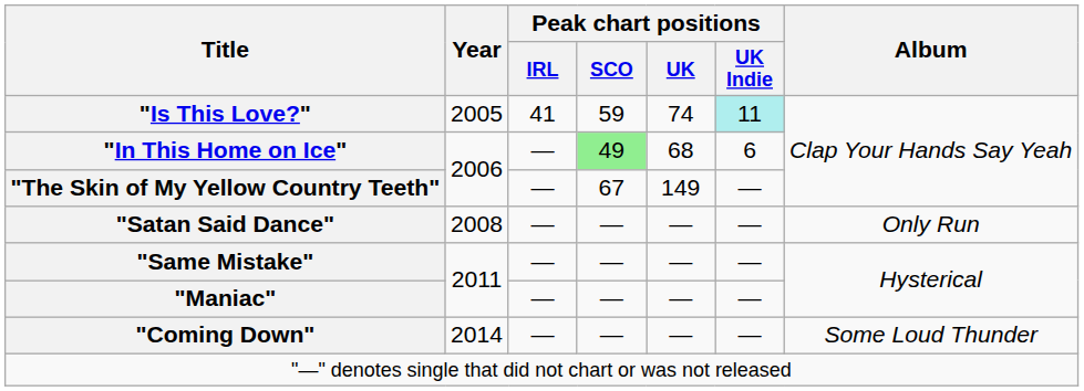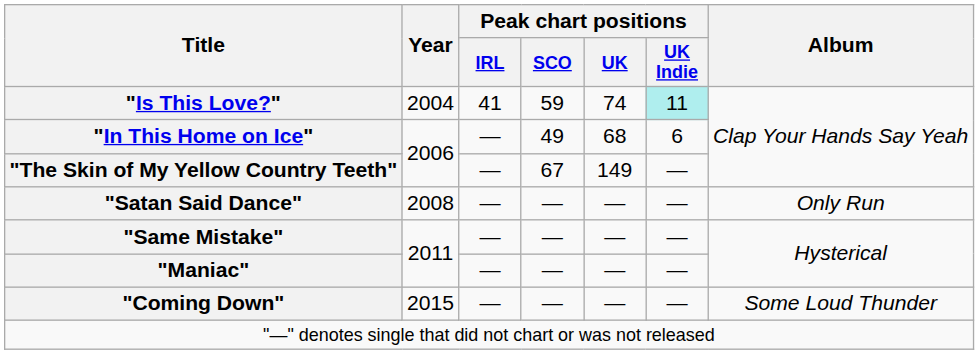"Is This Love?" | Year: 2005 -> 2004
"In This Home on Ice" | Peak chart positions / SCO: lightgreen background -> no background
"Coming Down" | Year: 2014 -> 2015
